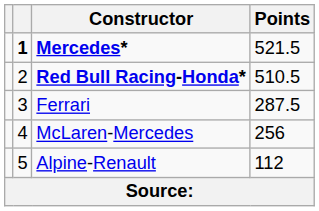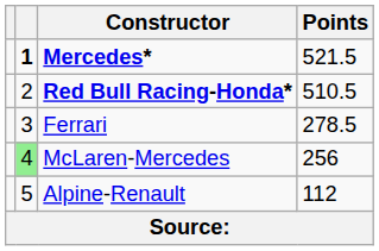Ferrari | Points: 287.5 -> 278.5
McLaren-Mercedes | column 2: no background -> lightgreen background
